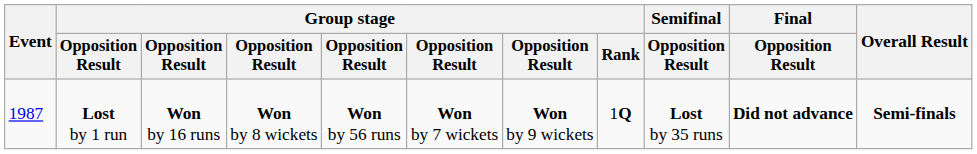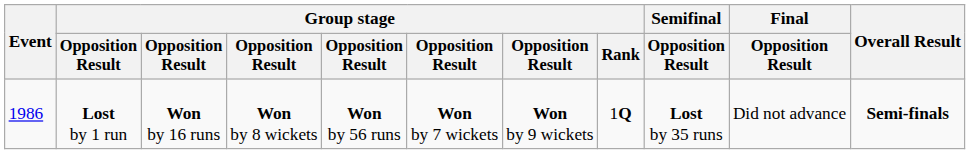Lost by 1 run | Event: 1987 -> 1986
Lost by 1 run | Final / Opposition Result: bold -> normal
